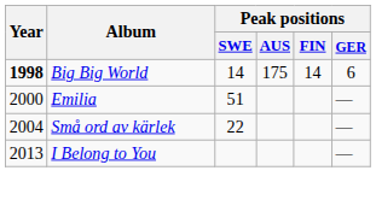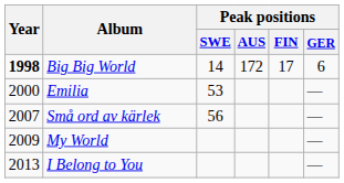Big Big World | Peak positions / AUS: 175 -> 172
Big Big World | Peak positions / FIN: 14 -> 17
Emilia | Peak positions / SWE: 51 -> 53
Små ord av kärlek | Year: 2004 -> 2007
Små ord av kärlek | Peak positions / SWE: 22 -> 56
+ row: 2009 | My World | —
